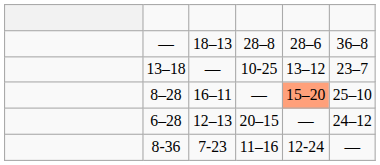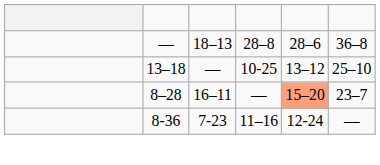13–18 | column 6: 23–7 -> 25–10
8–28 | column 6: 25–10 -> 23–7
- row: 6–28 | 12–13 | 20–15 | — | 24–12
